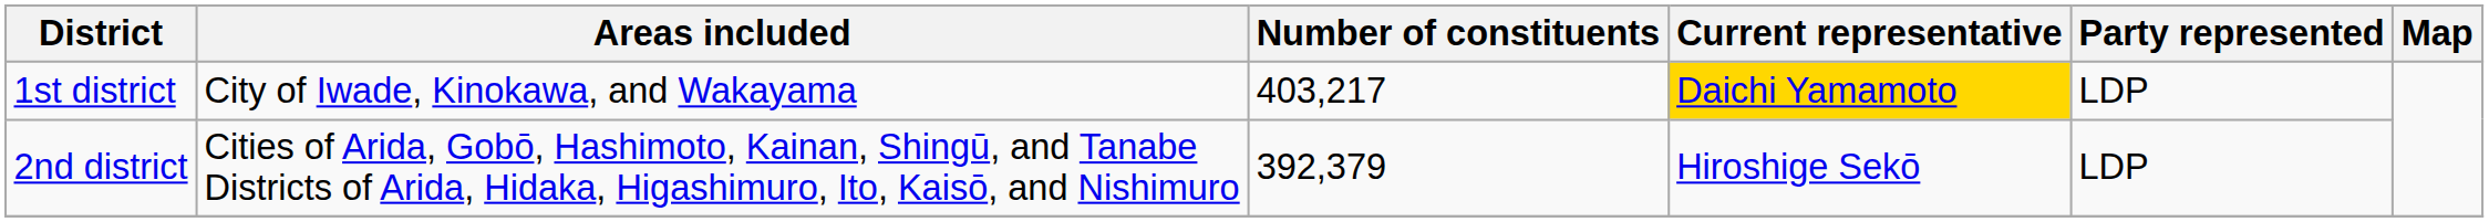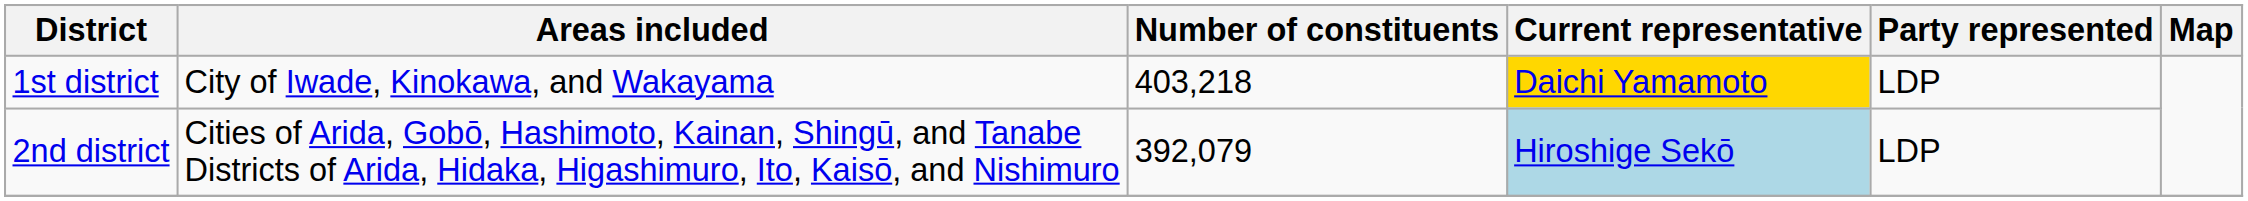1st district | Number of constituents: 403,217 -> 403,218
2nd district | Number of constituents: 392,379 -> 392,079
2nd district | Current representative: no background -> lightblue background
